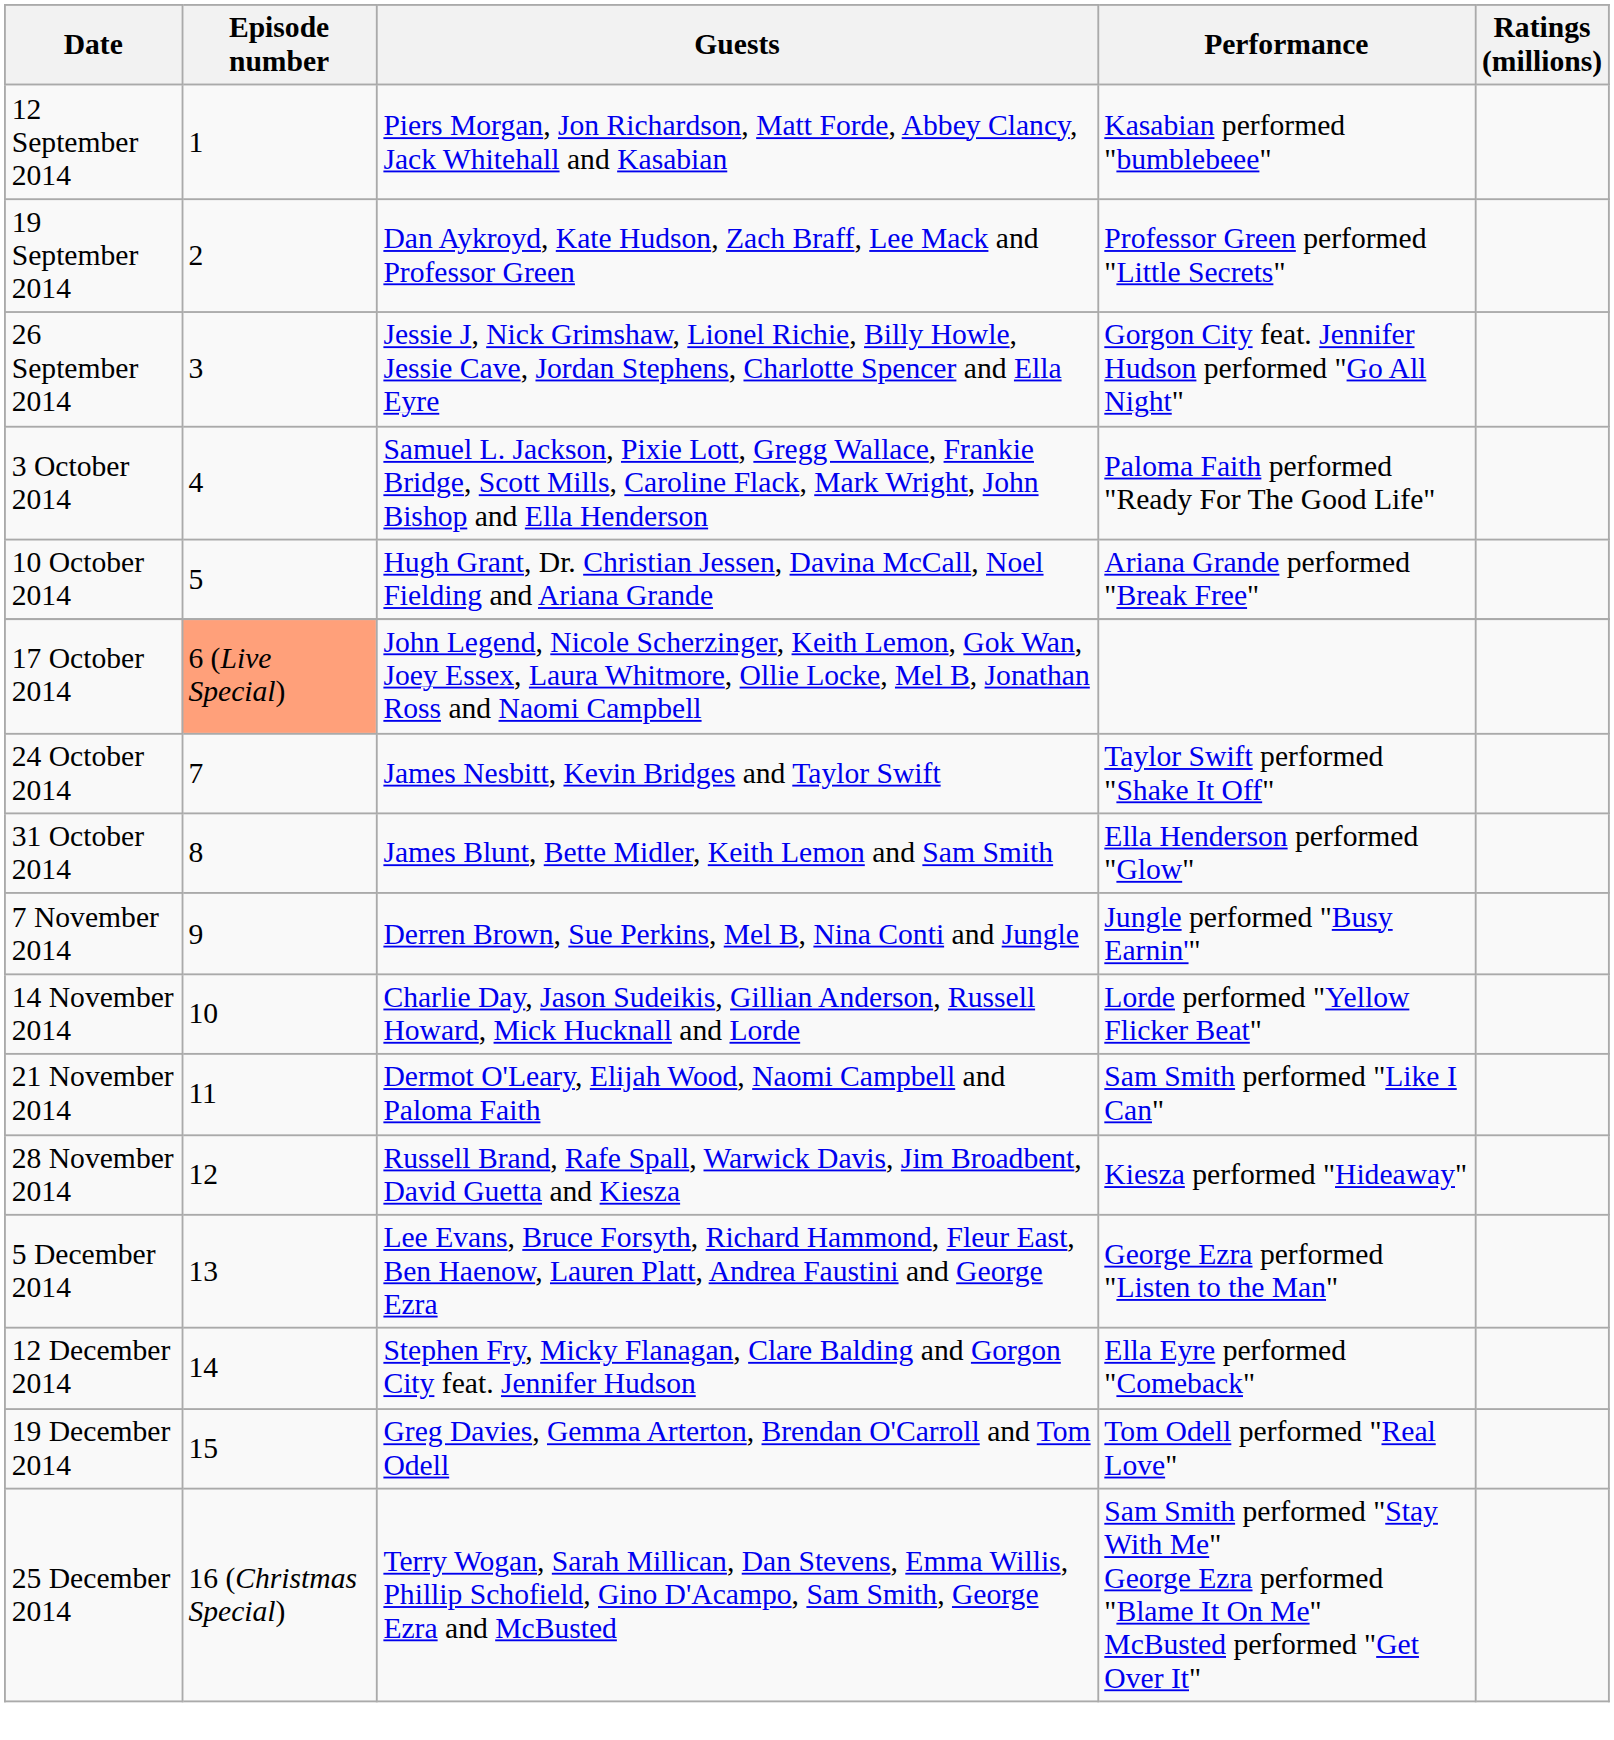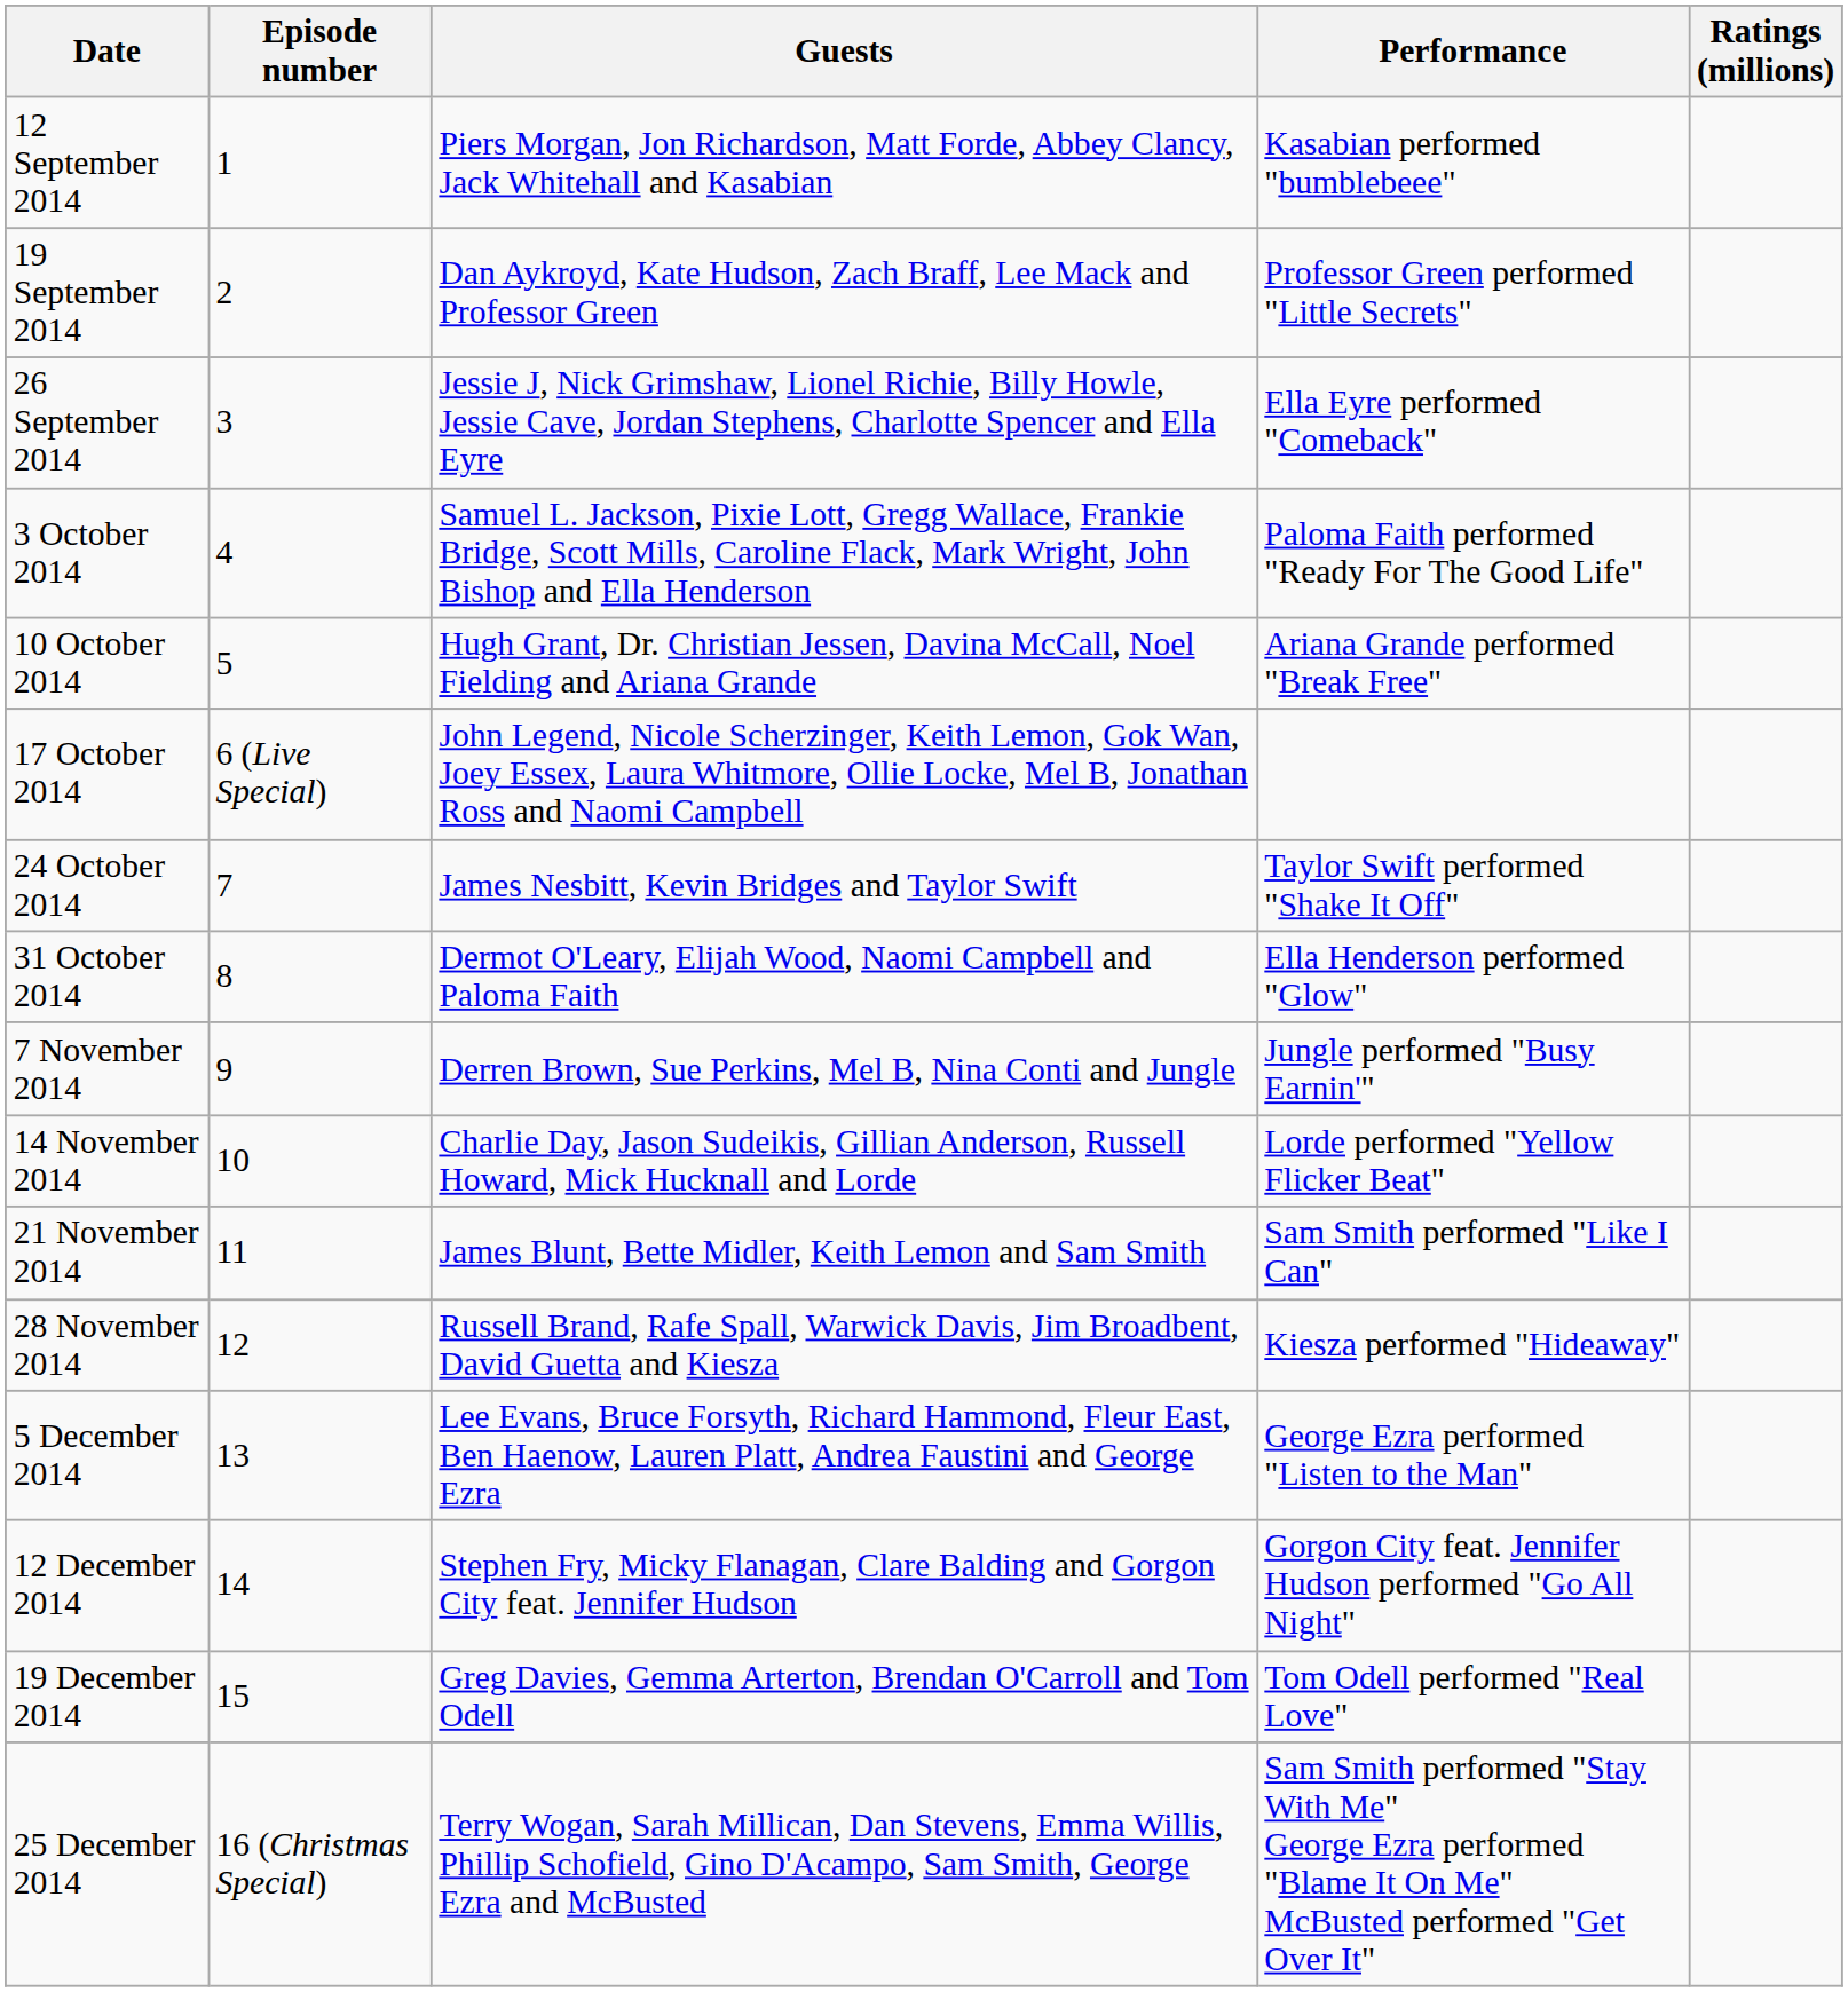26 September 2014 | Performance: Gorgon City feat. Jennifer Hudson performed "Go All Night" -> Ella Eyre performed "Comeback"
17 October 2014 | Episode number: lightsalmon background -> no background
31 October 2014 | Guests: James Blunt, Bette Midler, Keith Lemon and Sam Smith -> Dermot O'Leary, Elijah Wood, Naomi Campbell and Paloma Faith
21 November 2014 | Guests: Dermot O'Leary, Elijah Wood, Naomi Campbell and Paloma Faith -> James Blunt, Bette Midler, Keith Lemon and Sam Smith
12 December 2014 | Performance: Ella Eyre performed "Comeback" -> Gorgon City feat. Jennifer Hudson performed "Go All Night"
